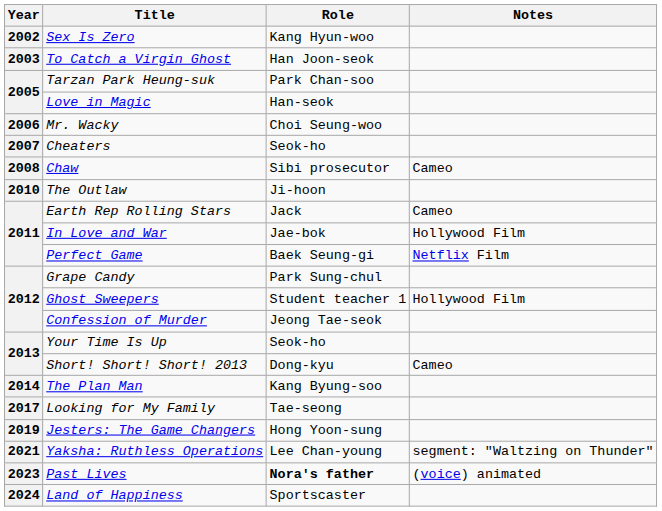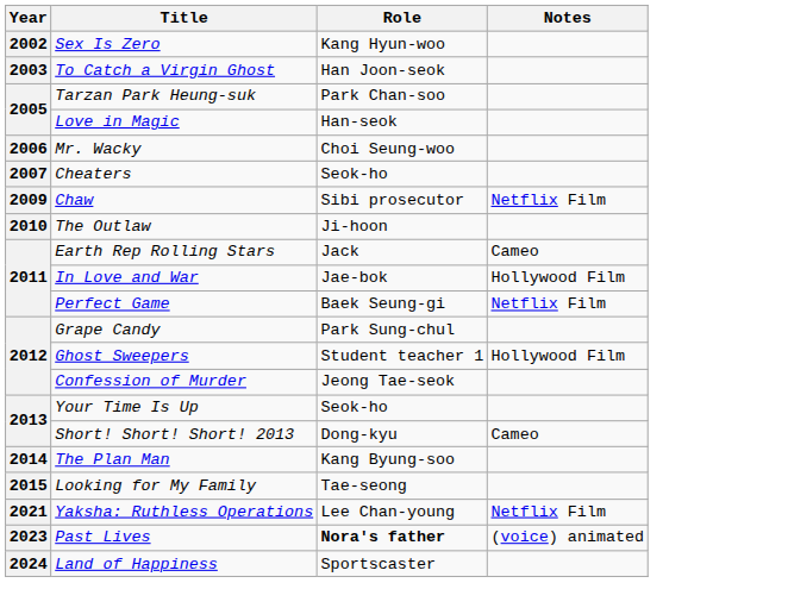Chaw | Year: 2008 -> 2009
Chaw | Notes: Cameo -> Netflix Film
Looking for My Family | Year: 2017 -> 2015
- row: 2019 | Jesters: The Game Changers | Hong Yoon-sung
Yaksha: Ruthless Operations | Notes: segment: "Waltzing on Thunder" -> Netflix Film
